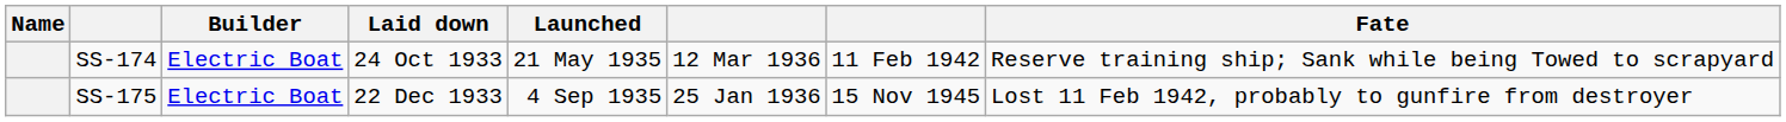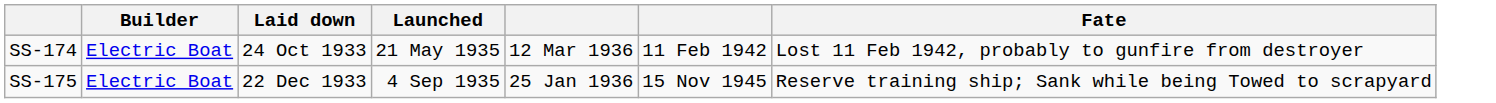- column: Name
SS-174 | Fate: Reserve training ship; Sank while being Towed to scrapyard -> Lost 11 Feb 1942, probably to gunfire from destroyer
SS-175 | Fate: Lost 11 Feb 1942, probably to gunfire from destroyer -> Reserve training ship; Sank while being Towed to scrapyard
